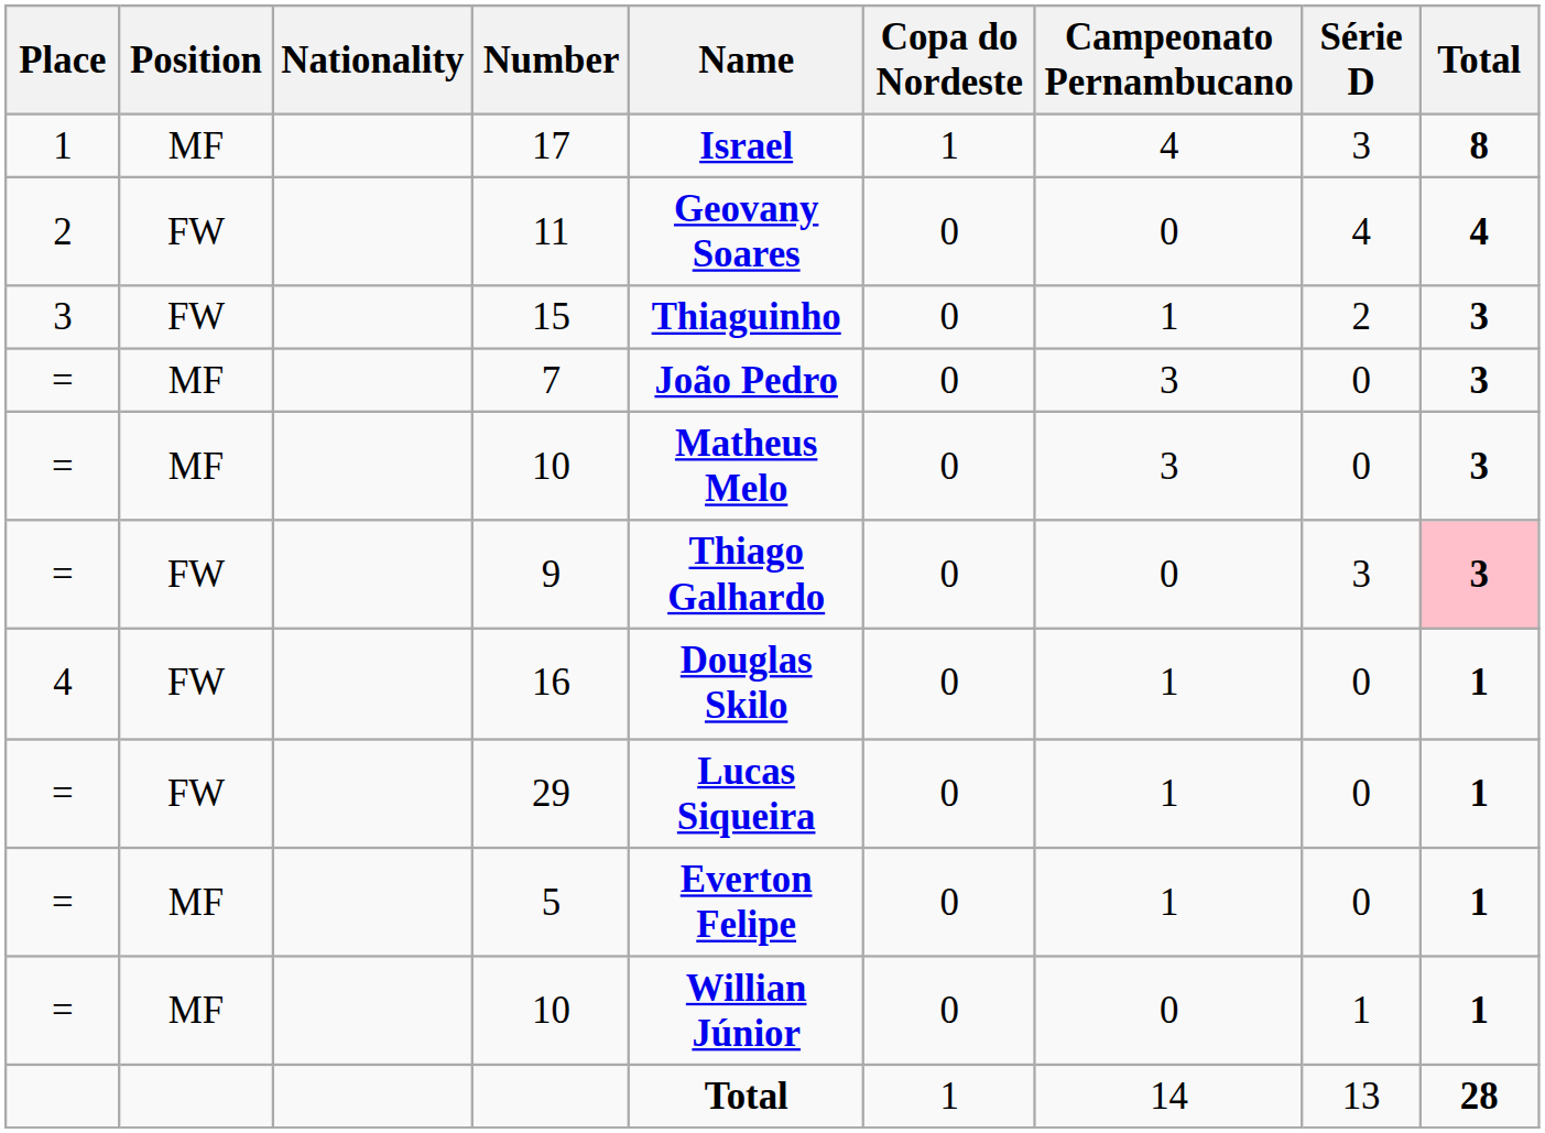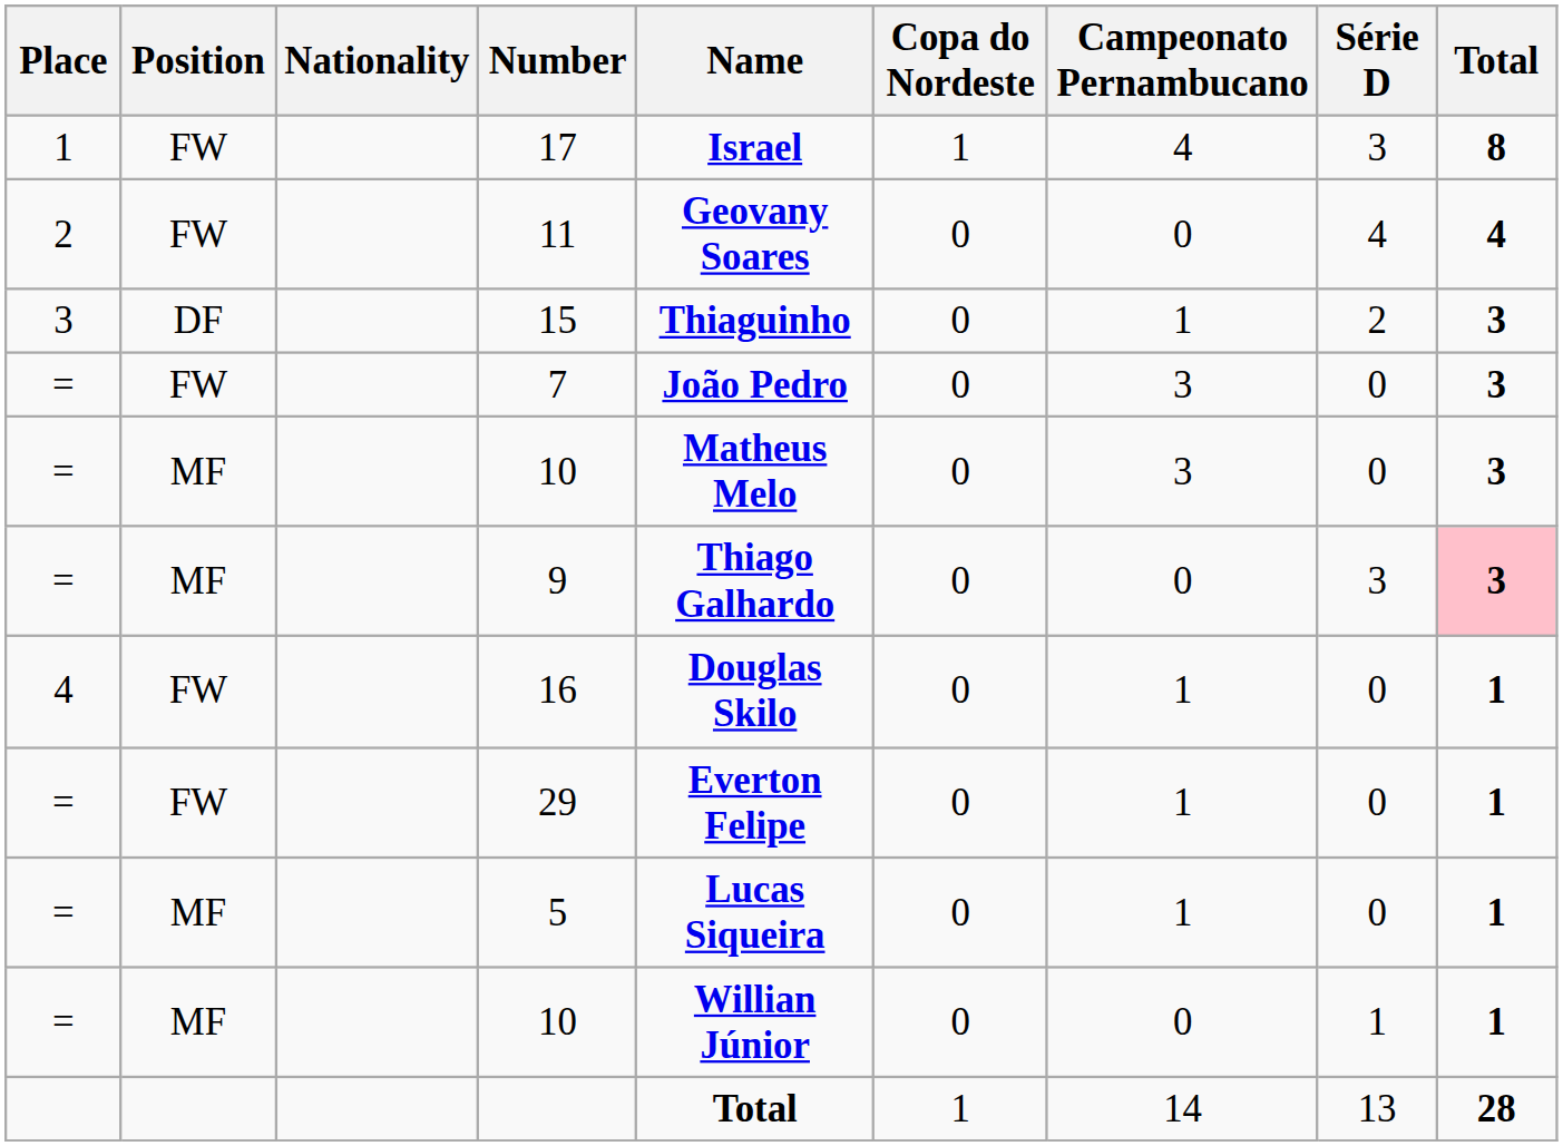17 | Position: MF -> FW
15 | Position: FW -> DF
7 | Position: MF -> FW
9 | Position: FW -> MF
29 | Name: Lucas Siqueira -> Everton Felipe
5 | Name: Everton Felipe -> Lucas Siqueira
